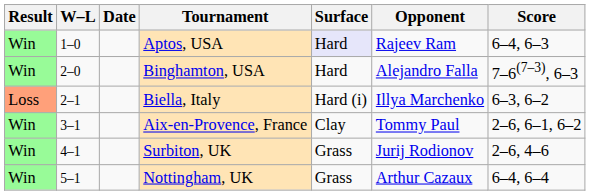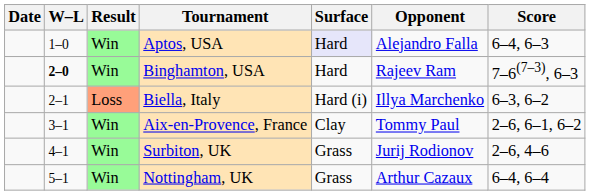columns swapped: Result <-> Date
Aptos, USA | Opponent: Rajeev Ram -> Alejandro Falla
Binghamton, USA | W–L: normal -> bold
Binghamton, USA | Opponent: Alejandro Falla -> Rajeev Ram
